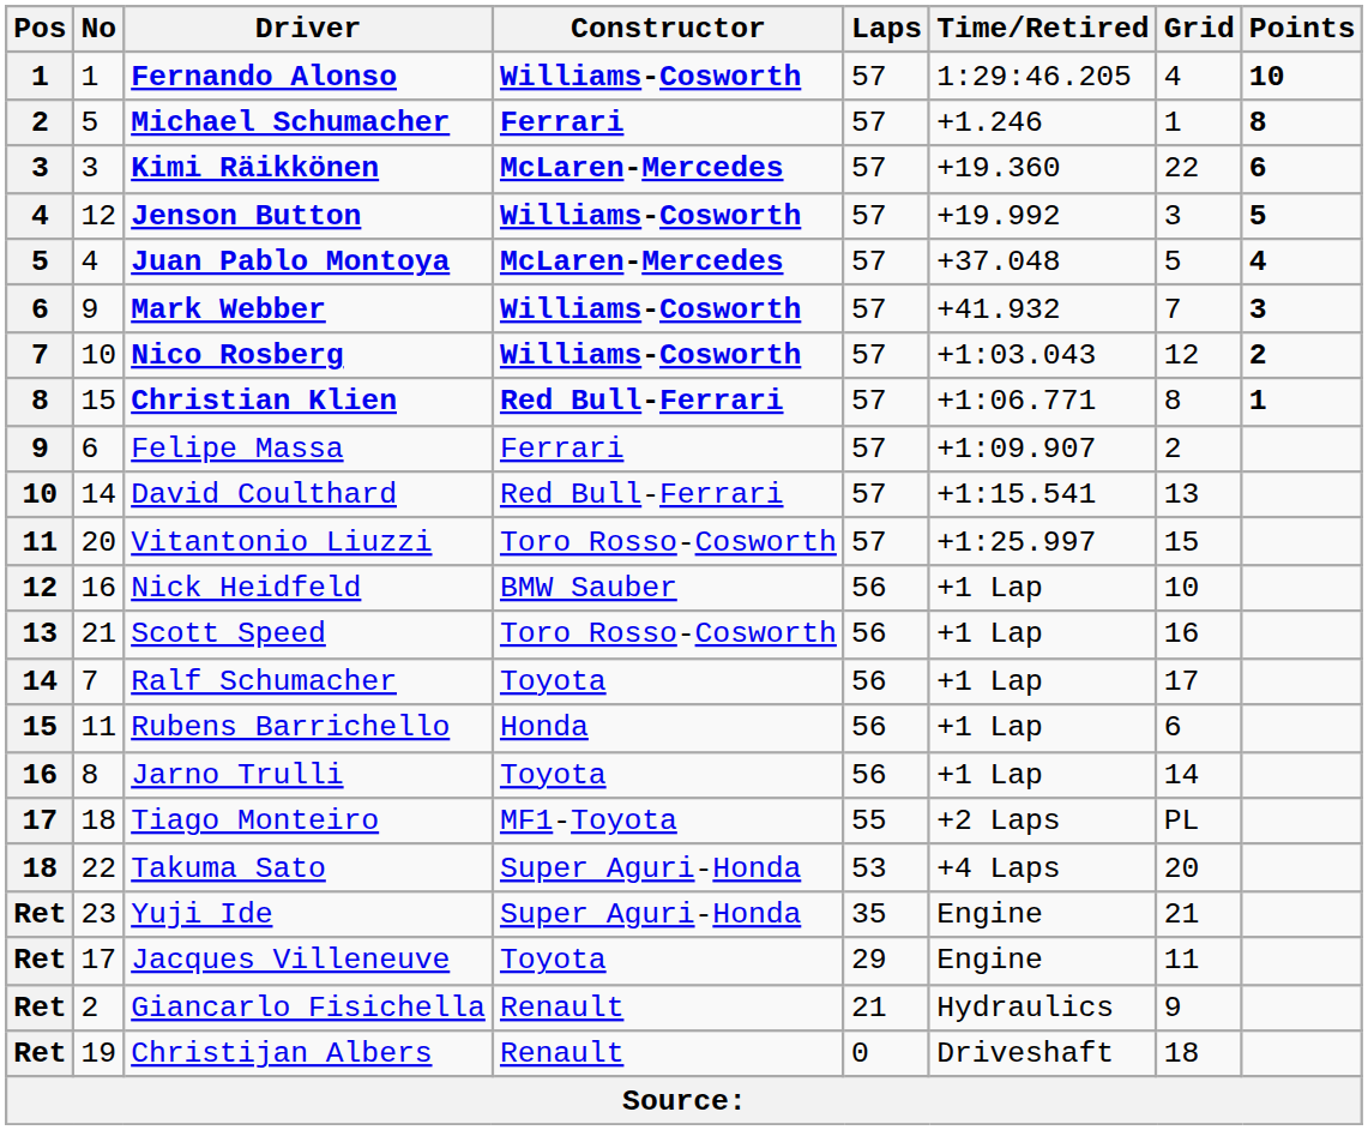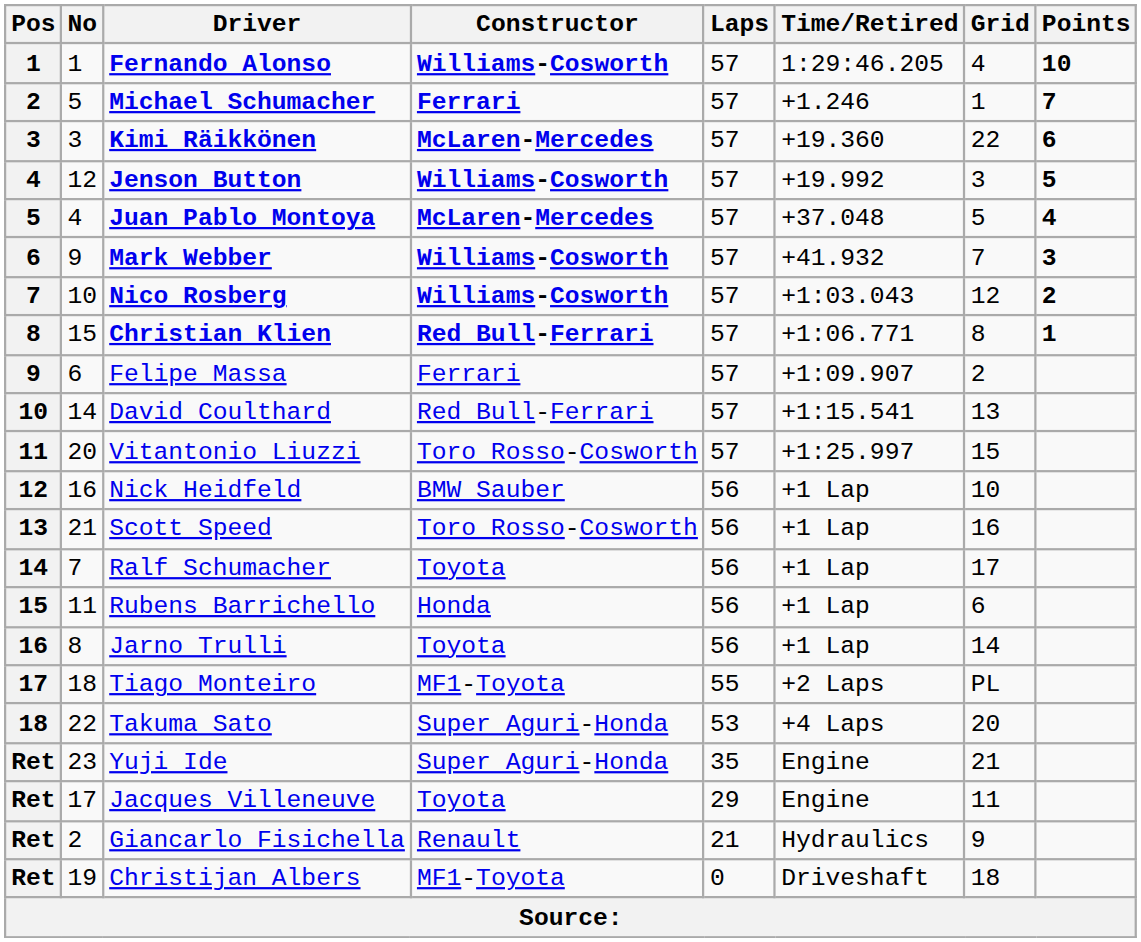Michael Schumacher | Points: 8 -> 7
Christijan Albers | Constructor: Renault -> MF1-Toyota
